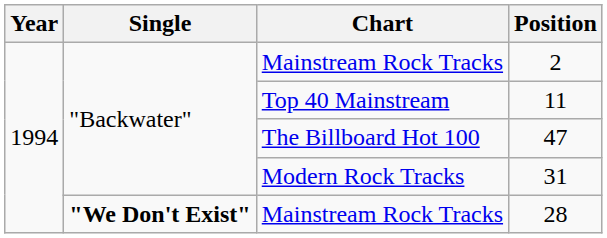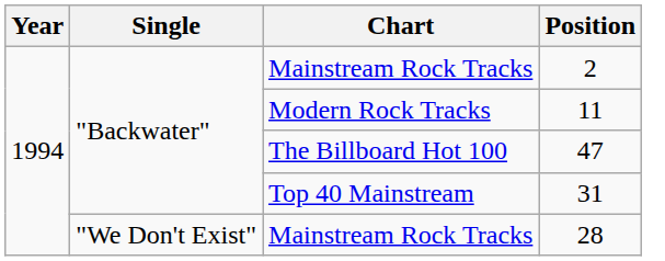11 | Chart: Top 40 Mainstream -> Modern Rock Tracks
31 | Chart: Modern Rock Tracks -> Top 40 Mainstream
28 | Single: bold -> normal
